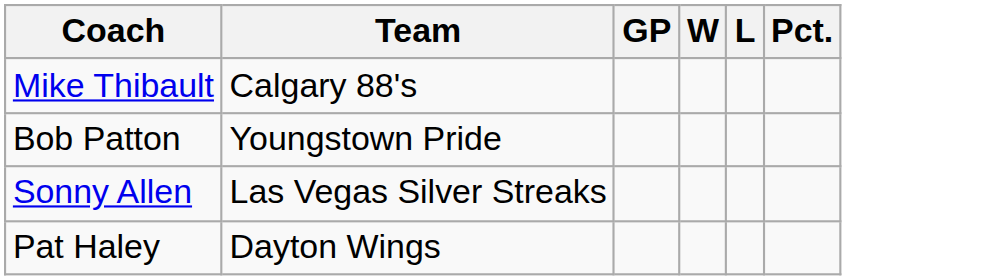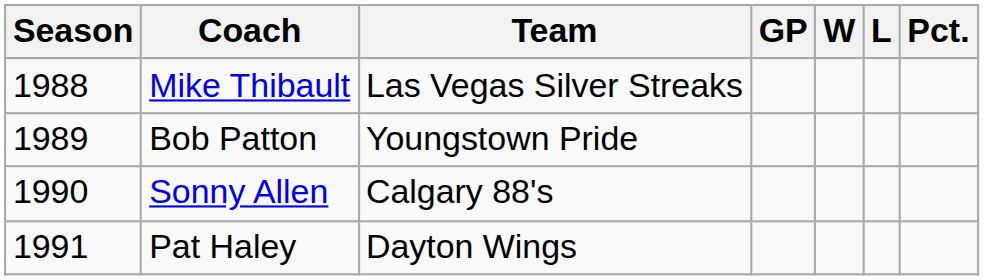+ column: Season | 1988 | 1989 | 1990 | 1991
Mike Thibault | Team: Calgary 88's -> Las Vegas Silver Streaks
Sonny Allen | Team: Las Vegas Silver Streaks -> Calgary 88's
